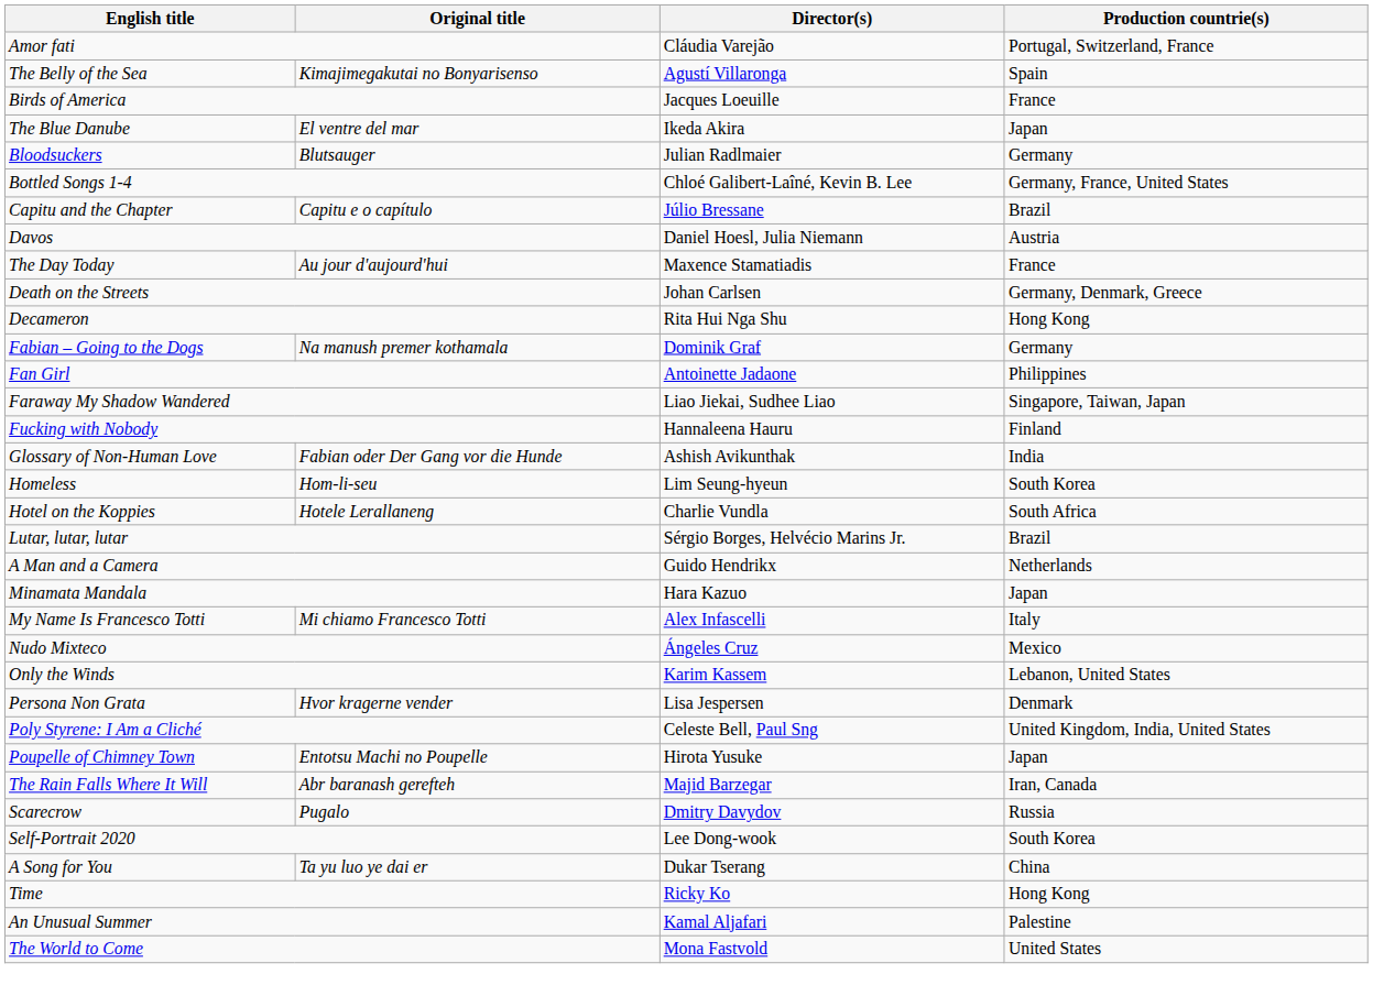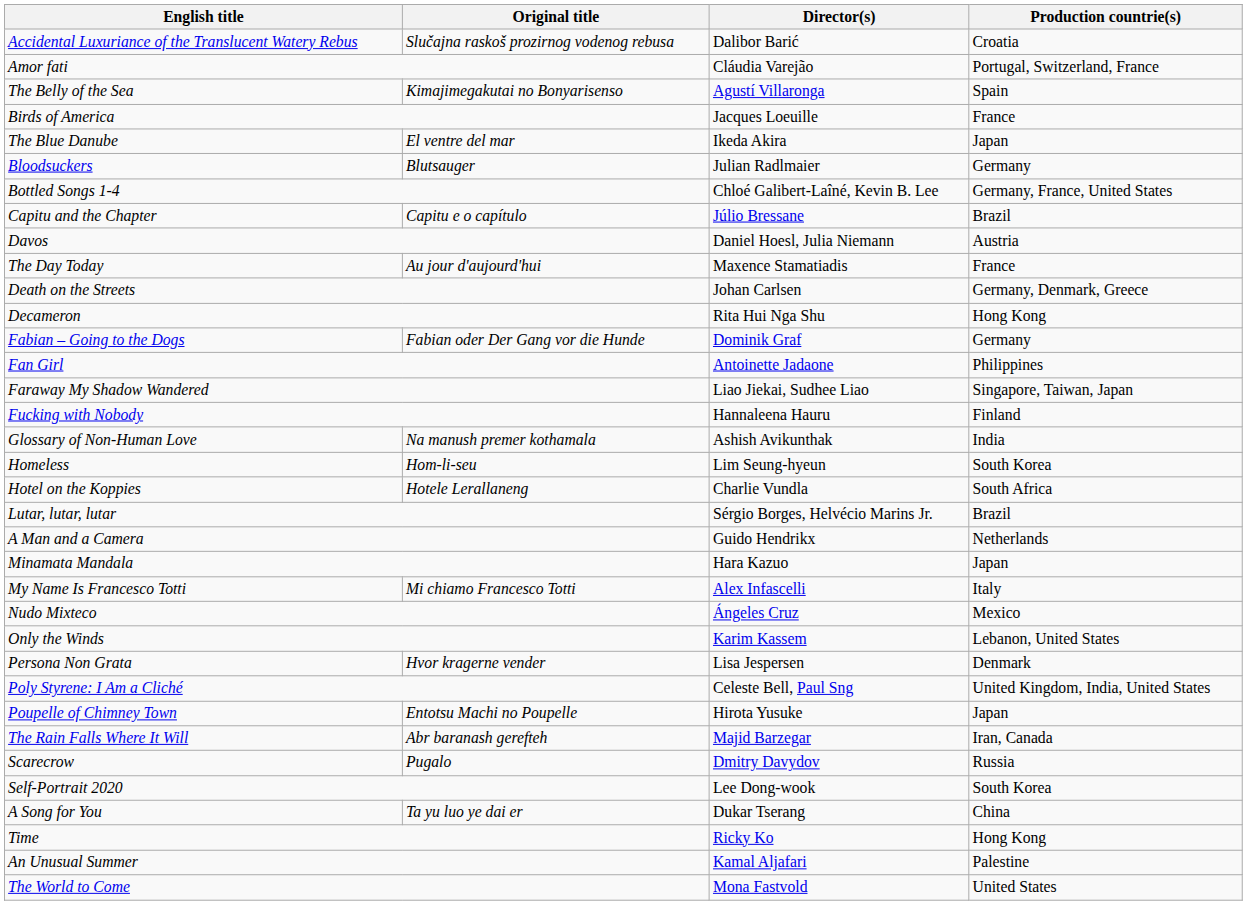+ row: Accidental Luxuriance of the Translucent Watery Rebus | Slučajna raskoš prozirnog vodenog rebusa | Dalibor Barić | Croatia
Fabian – Going to the Dogs | Original title: Na manush premer kothamala -> Fabian oder Der Gang vor die Hunde
Glossary of Non-Human Love | Original title: Fabian oder Der Gang vor die Hunde -> Na manush premer kothamala
